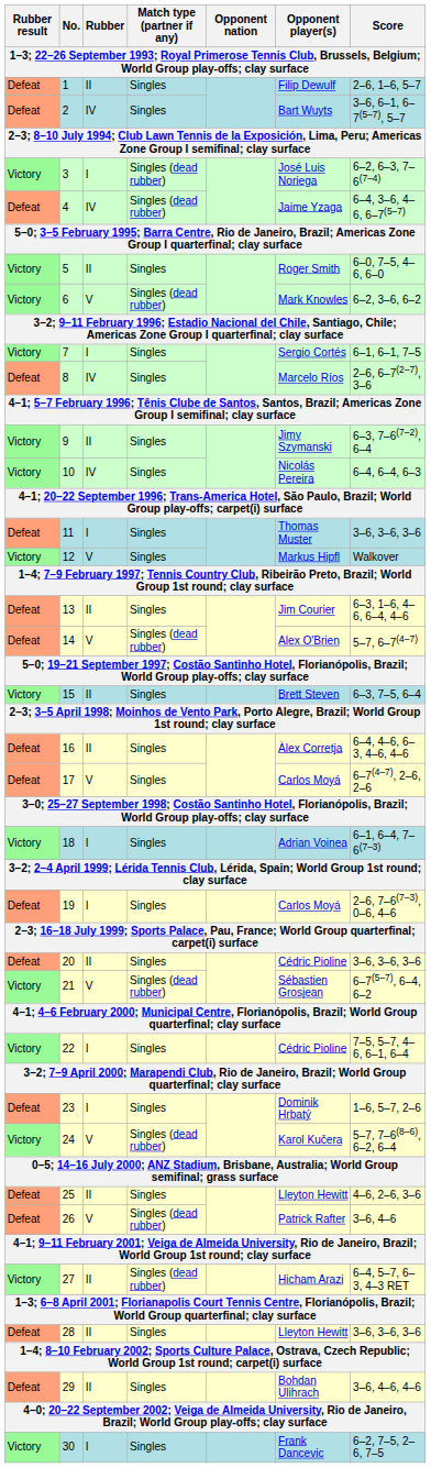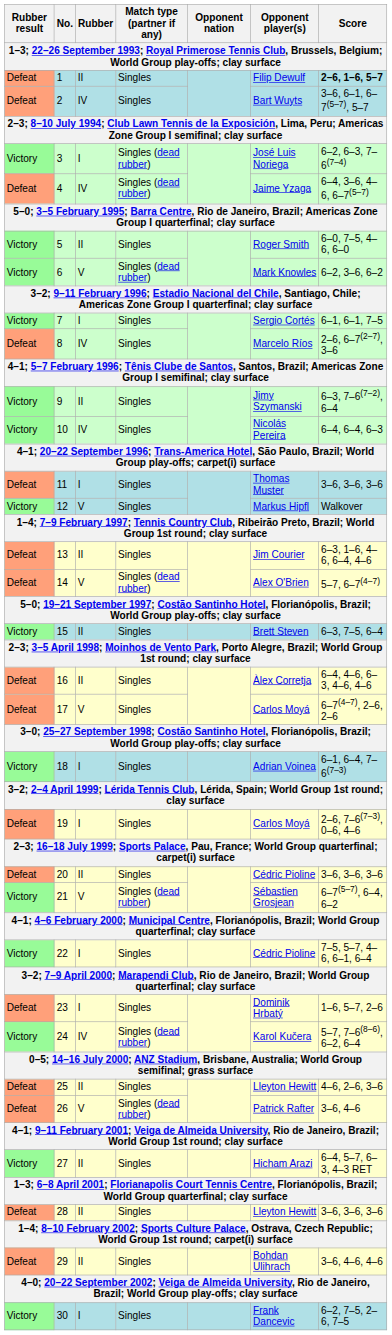1 | Score: normal -> bold
24 | Rubber: V -> IV
27 | Match type (partner if any): Singles (dead rubber) -> Singles
